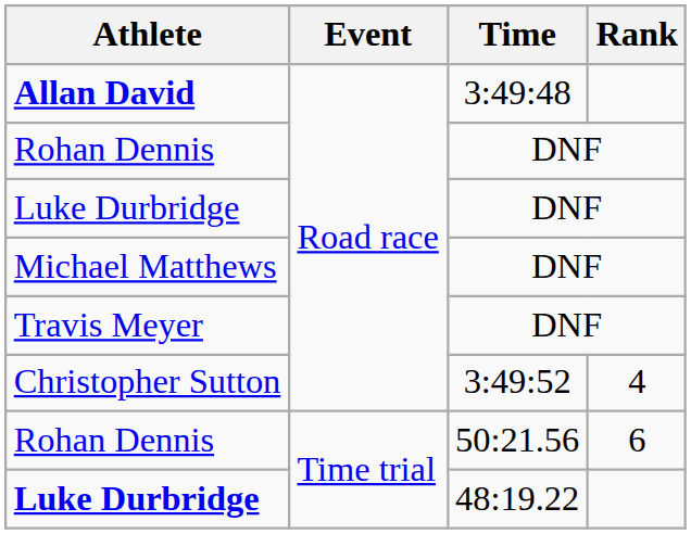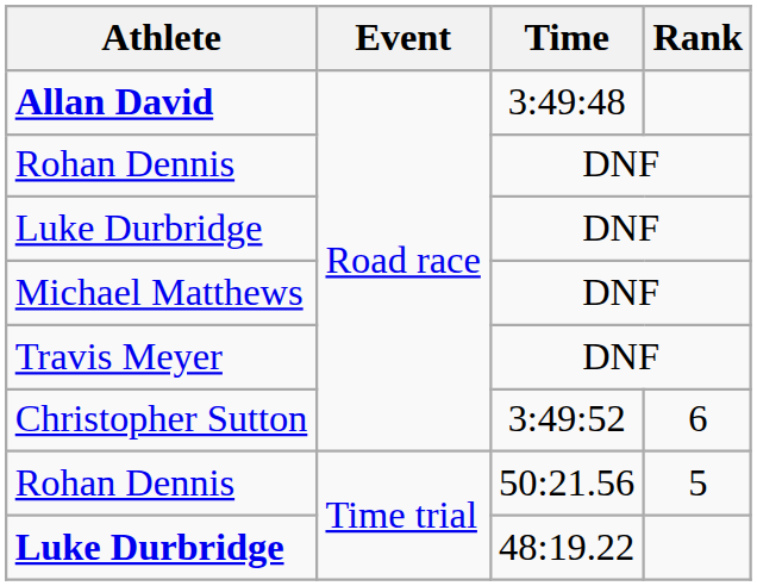Christopher Sutton | Rank: 4 -> 6
Rohan Dennis / 50:21.56 | Rank: 6 -> 5
